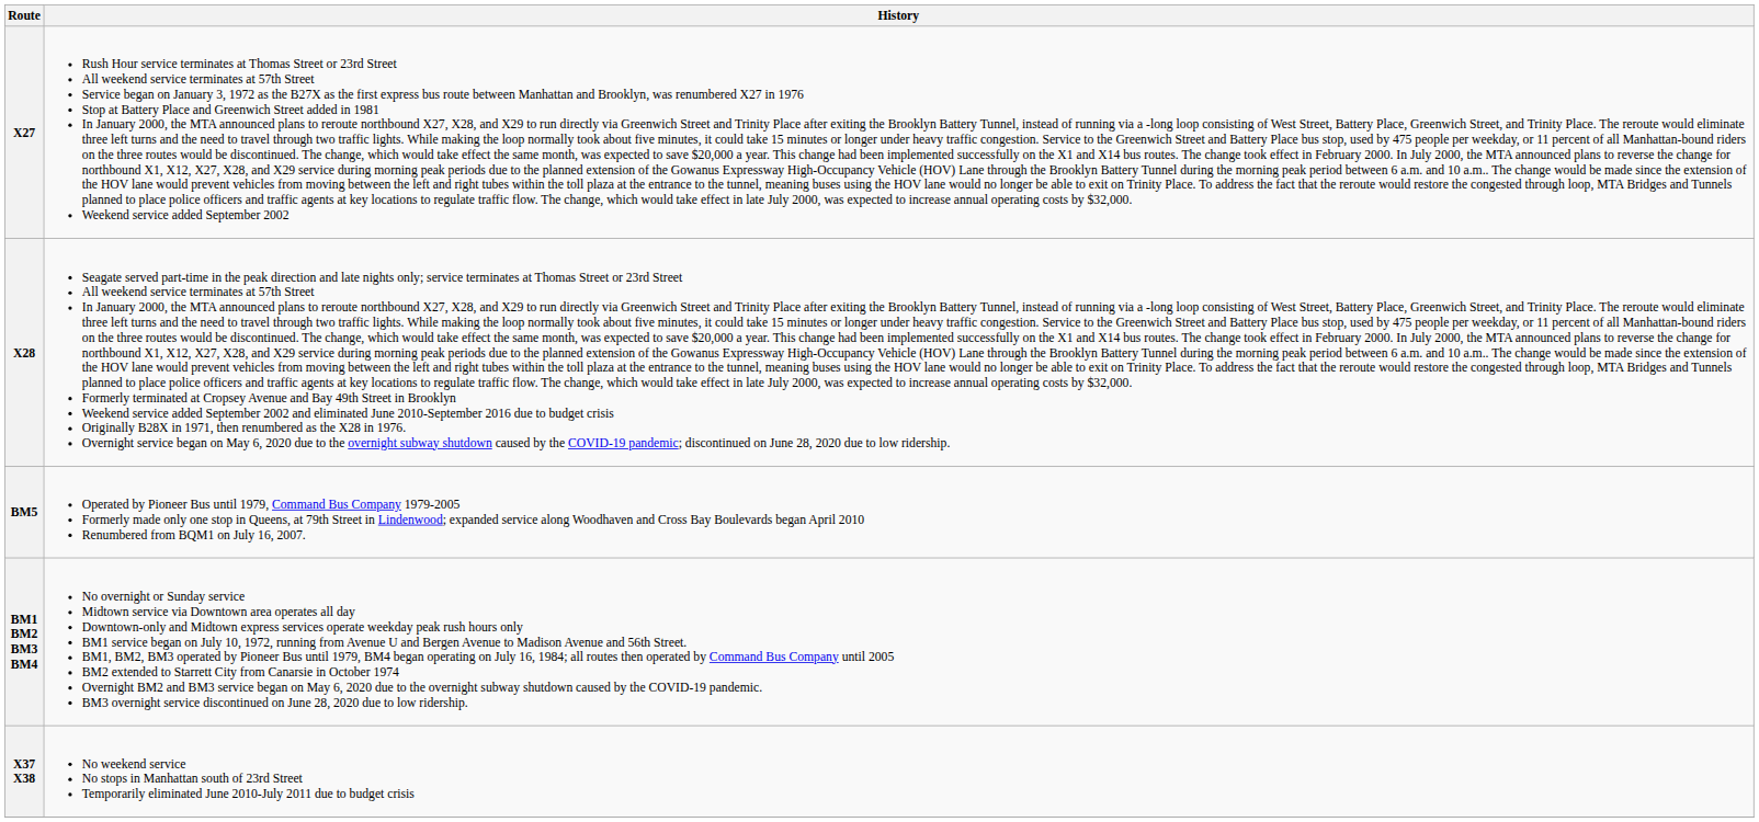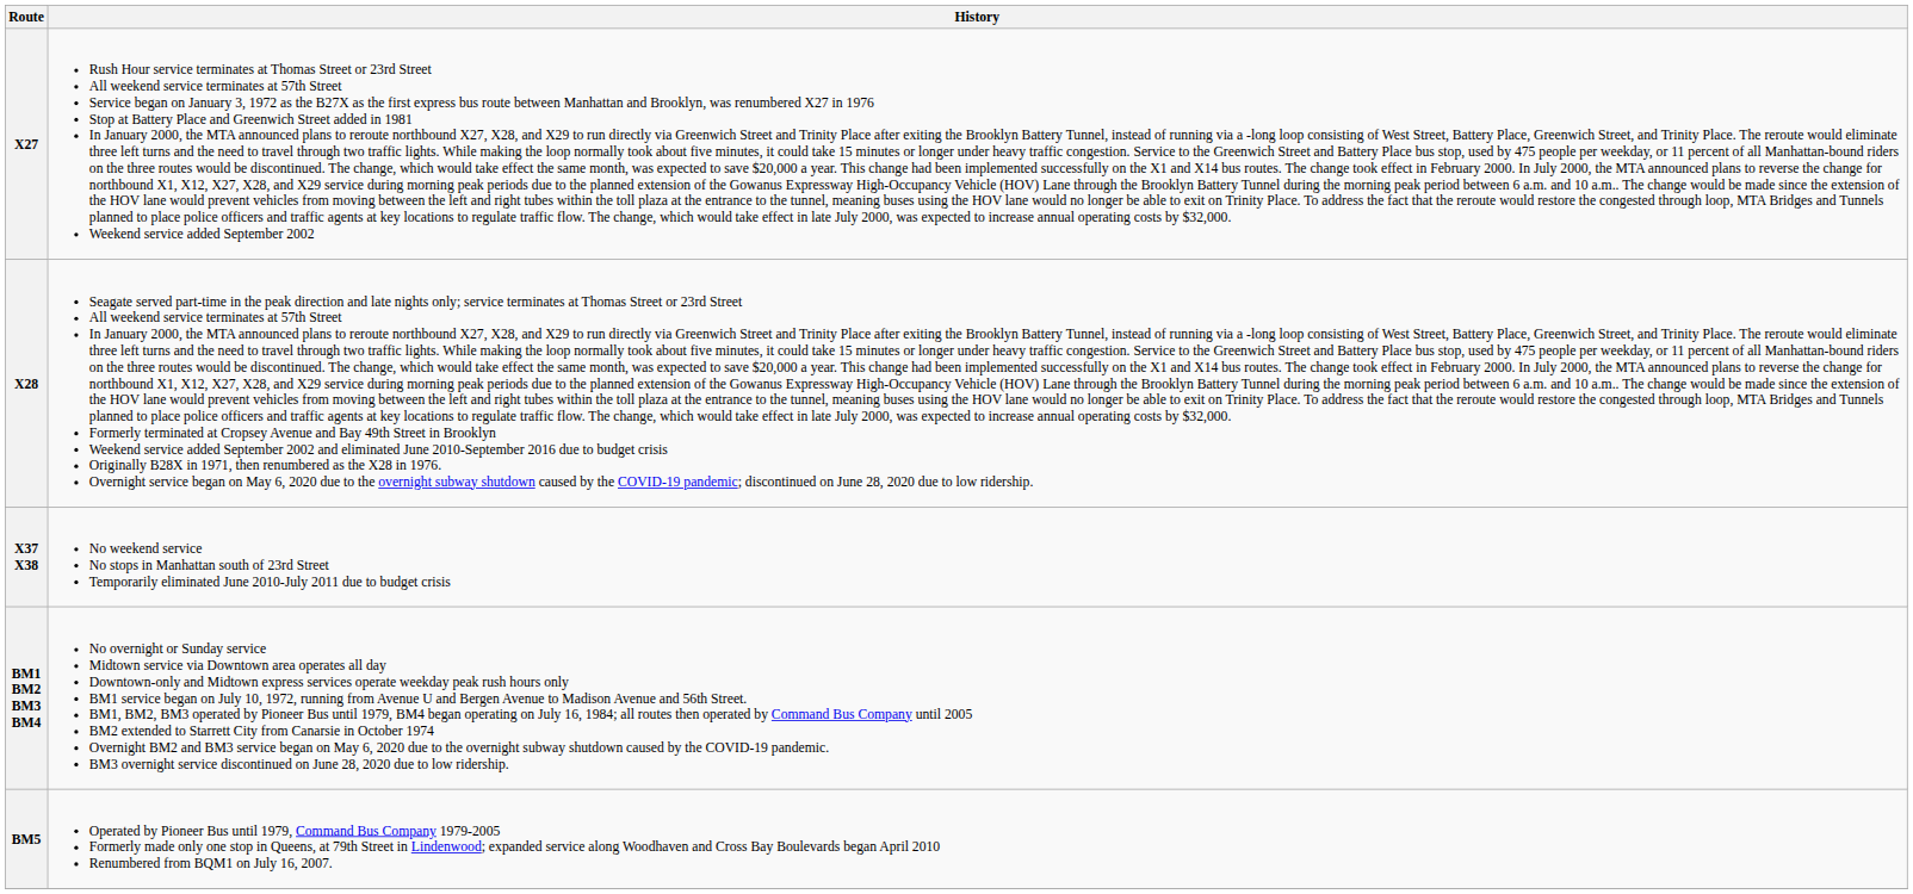rows swapped: X37 X38 <-> BM5
